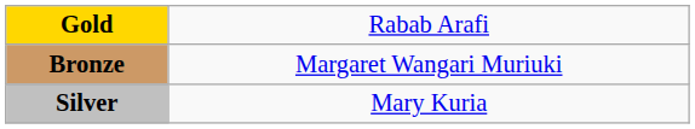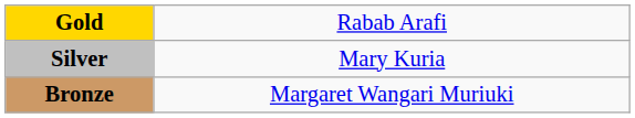rows swapped: Silver <-> Bronze
